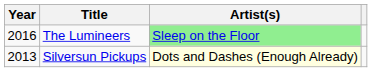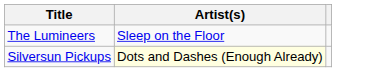- column: Year | 2016 | 2013
The Lumineers | Artist(s): lightgreen background -> no background
